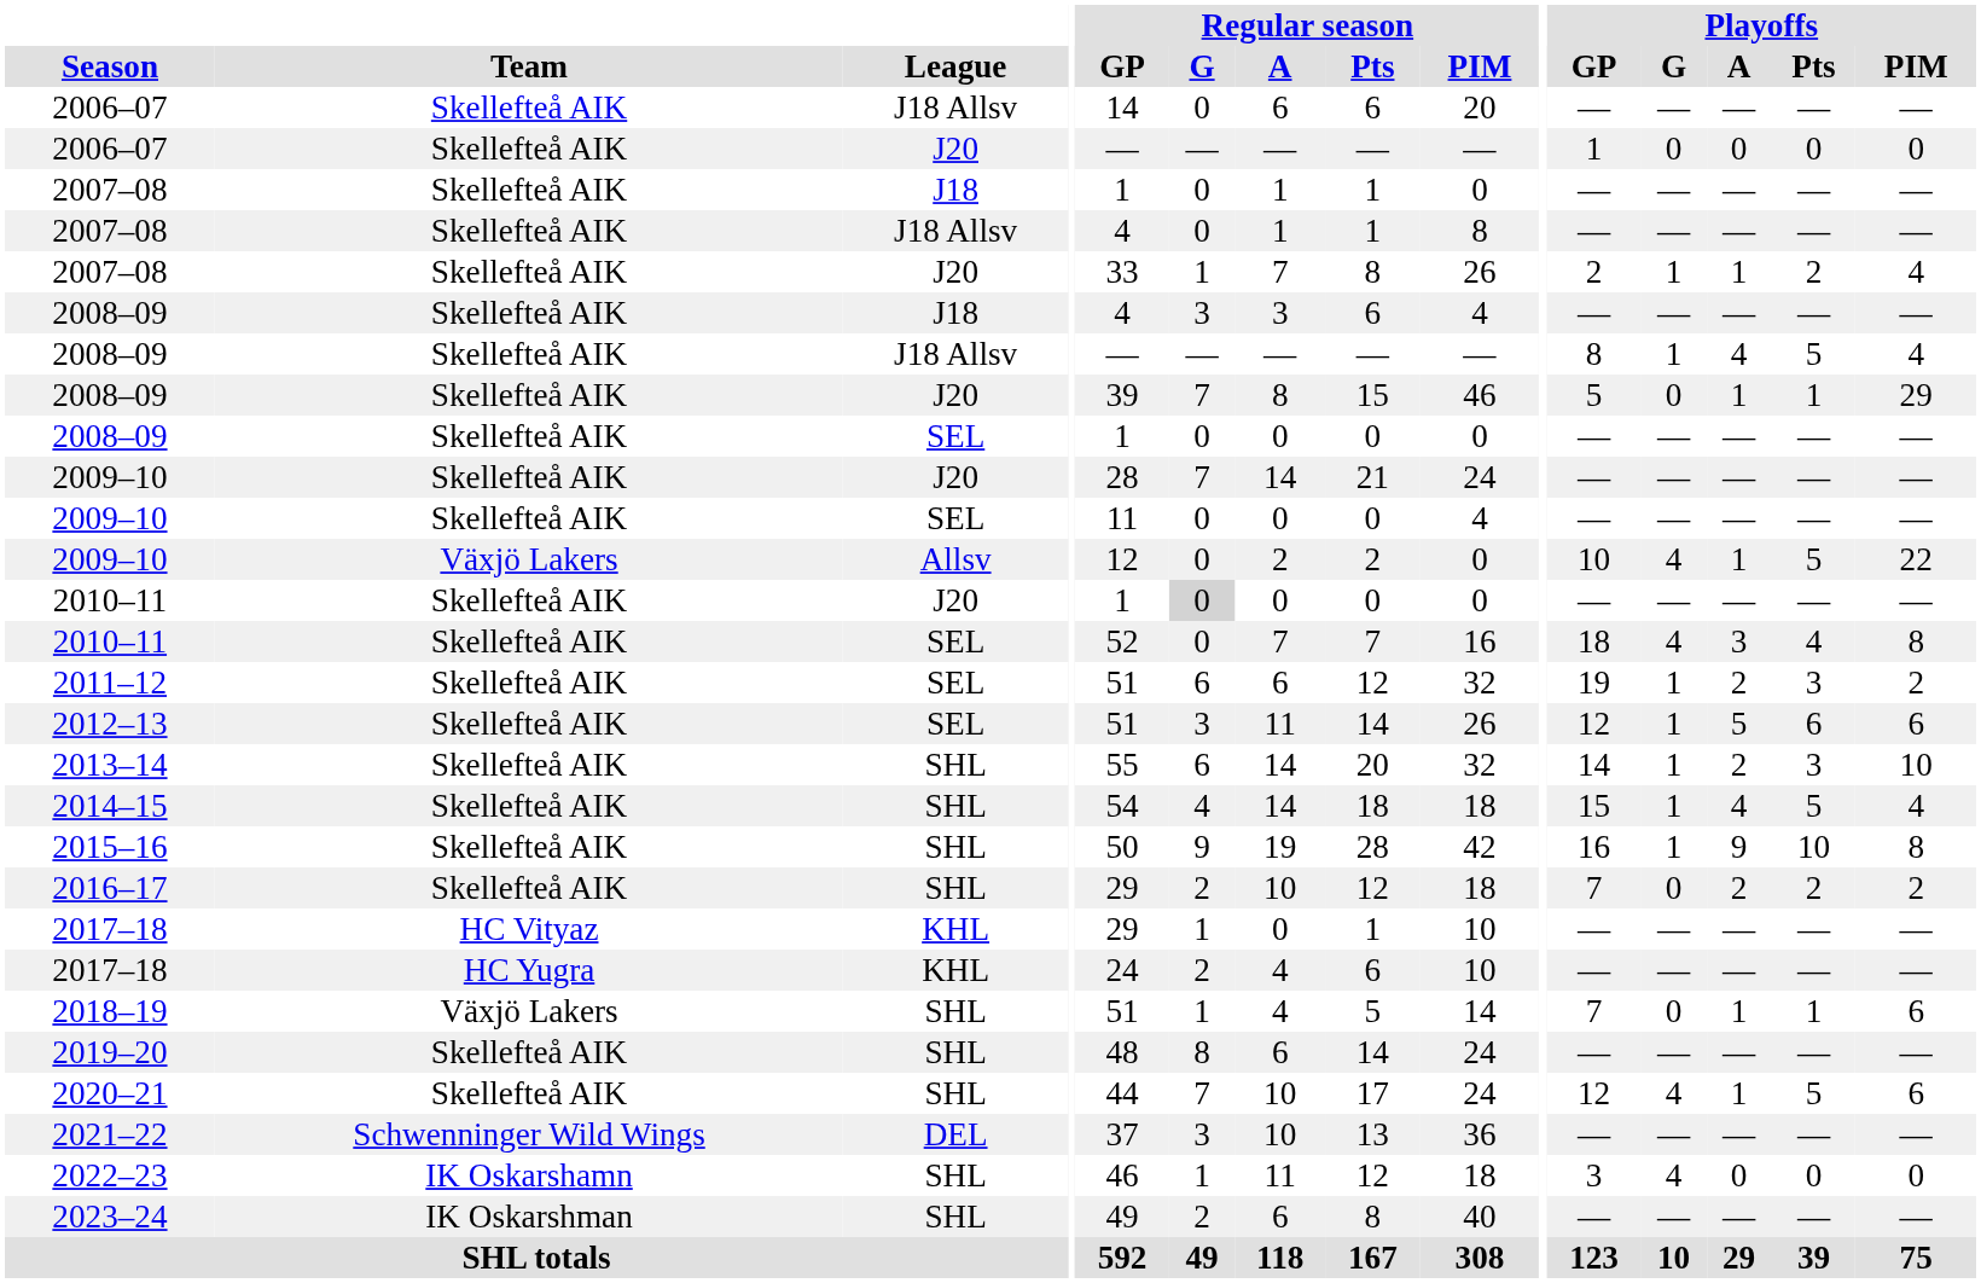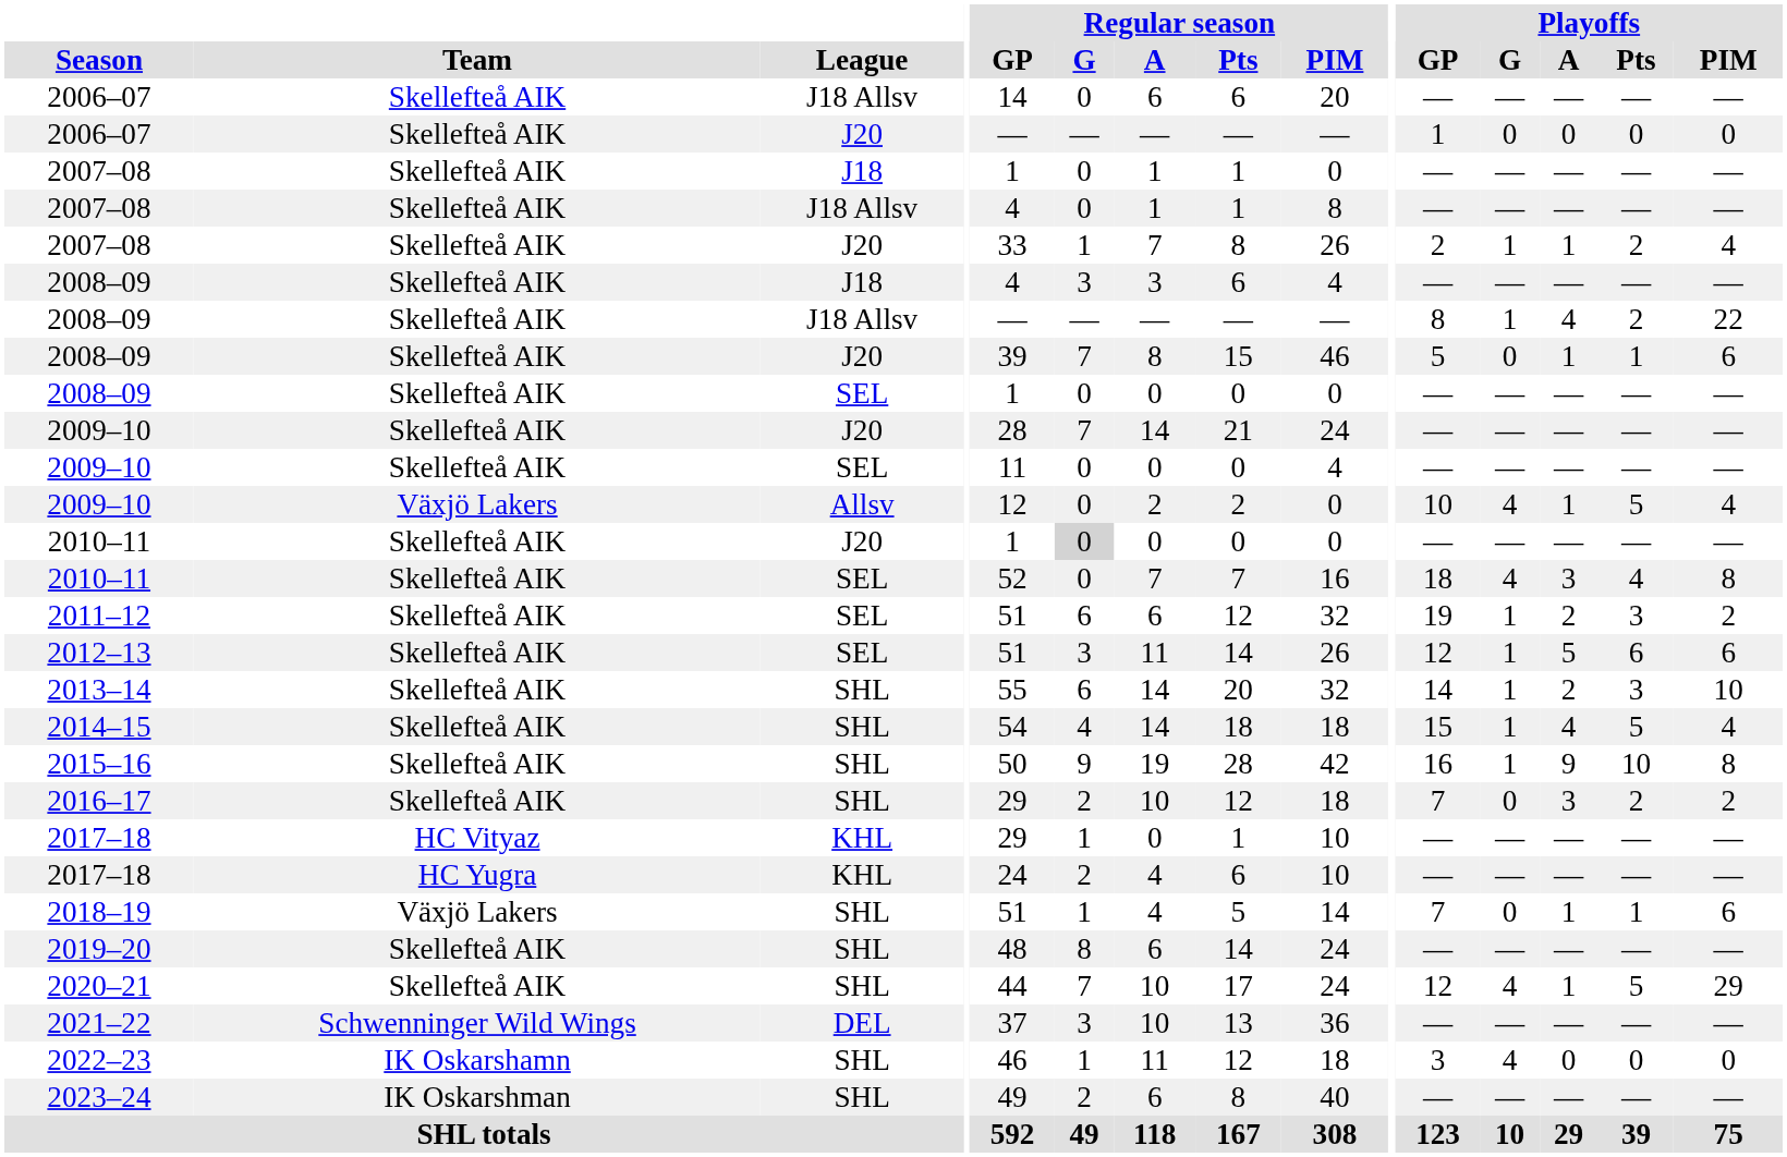2008–09 / J18 Allsv | Playoffs / Pts: 5 -> 2
2008–09 / J18 Allsv | Playoffs / PIM: 4 -> 22
2008–09 / J20 | Playoffs / PIM: 29 -> 6
2009–10 / Allsv | Playoffs / PIM: 22 -> 4
2016–17 | Playoffs / A: 2 -> 3
2020–21 | Playoffs / PIM: 6 -> 29
